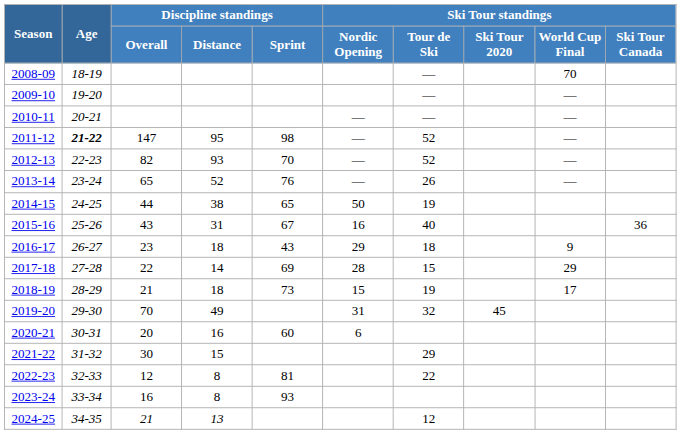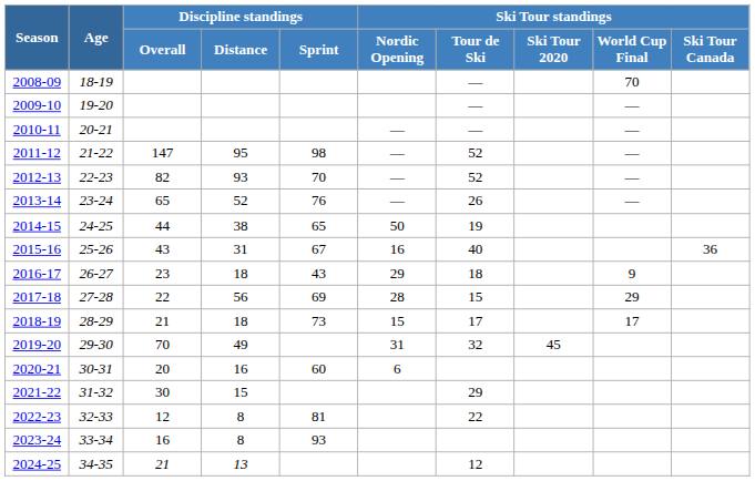2011-12 | Age: bold -> normal
2017-18 | Discipline standings / Distance: 14 -> 56
2018-19 | Ski Tour standings / Tour de Ski: 19 -> 17
